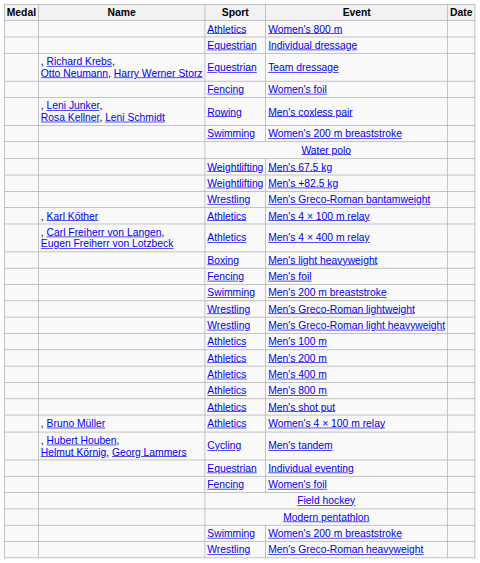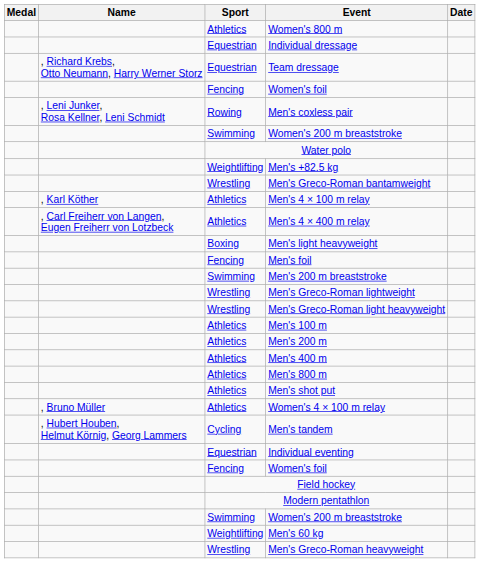- row: Weightlifting | Men's 67.5 kg
+ row: Weightlifting | Men's 60 kg
